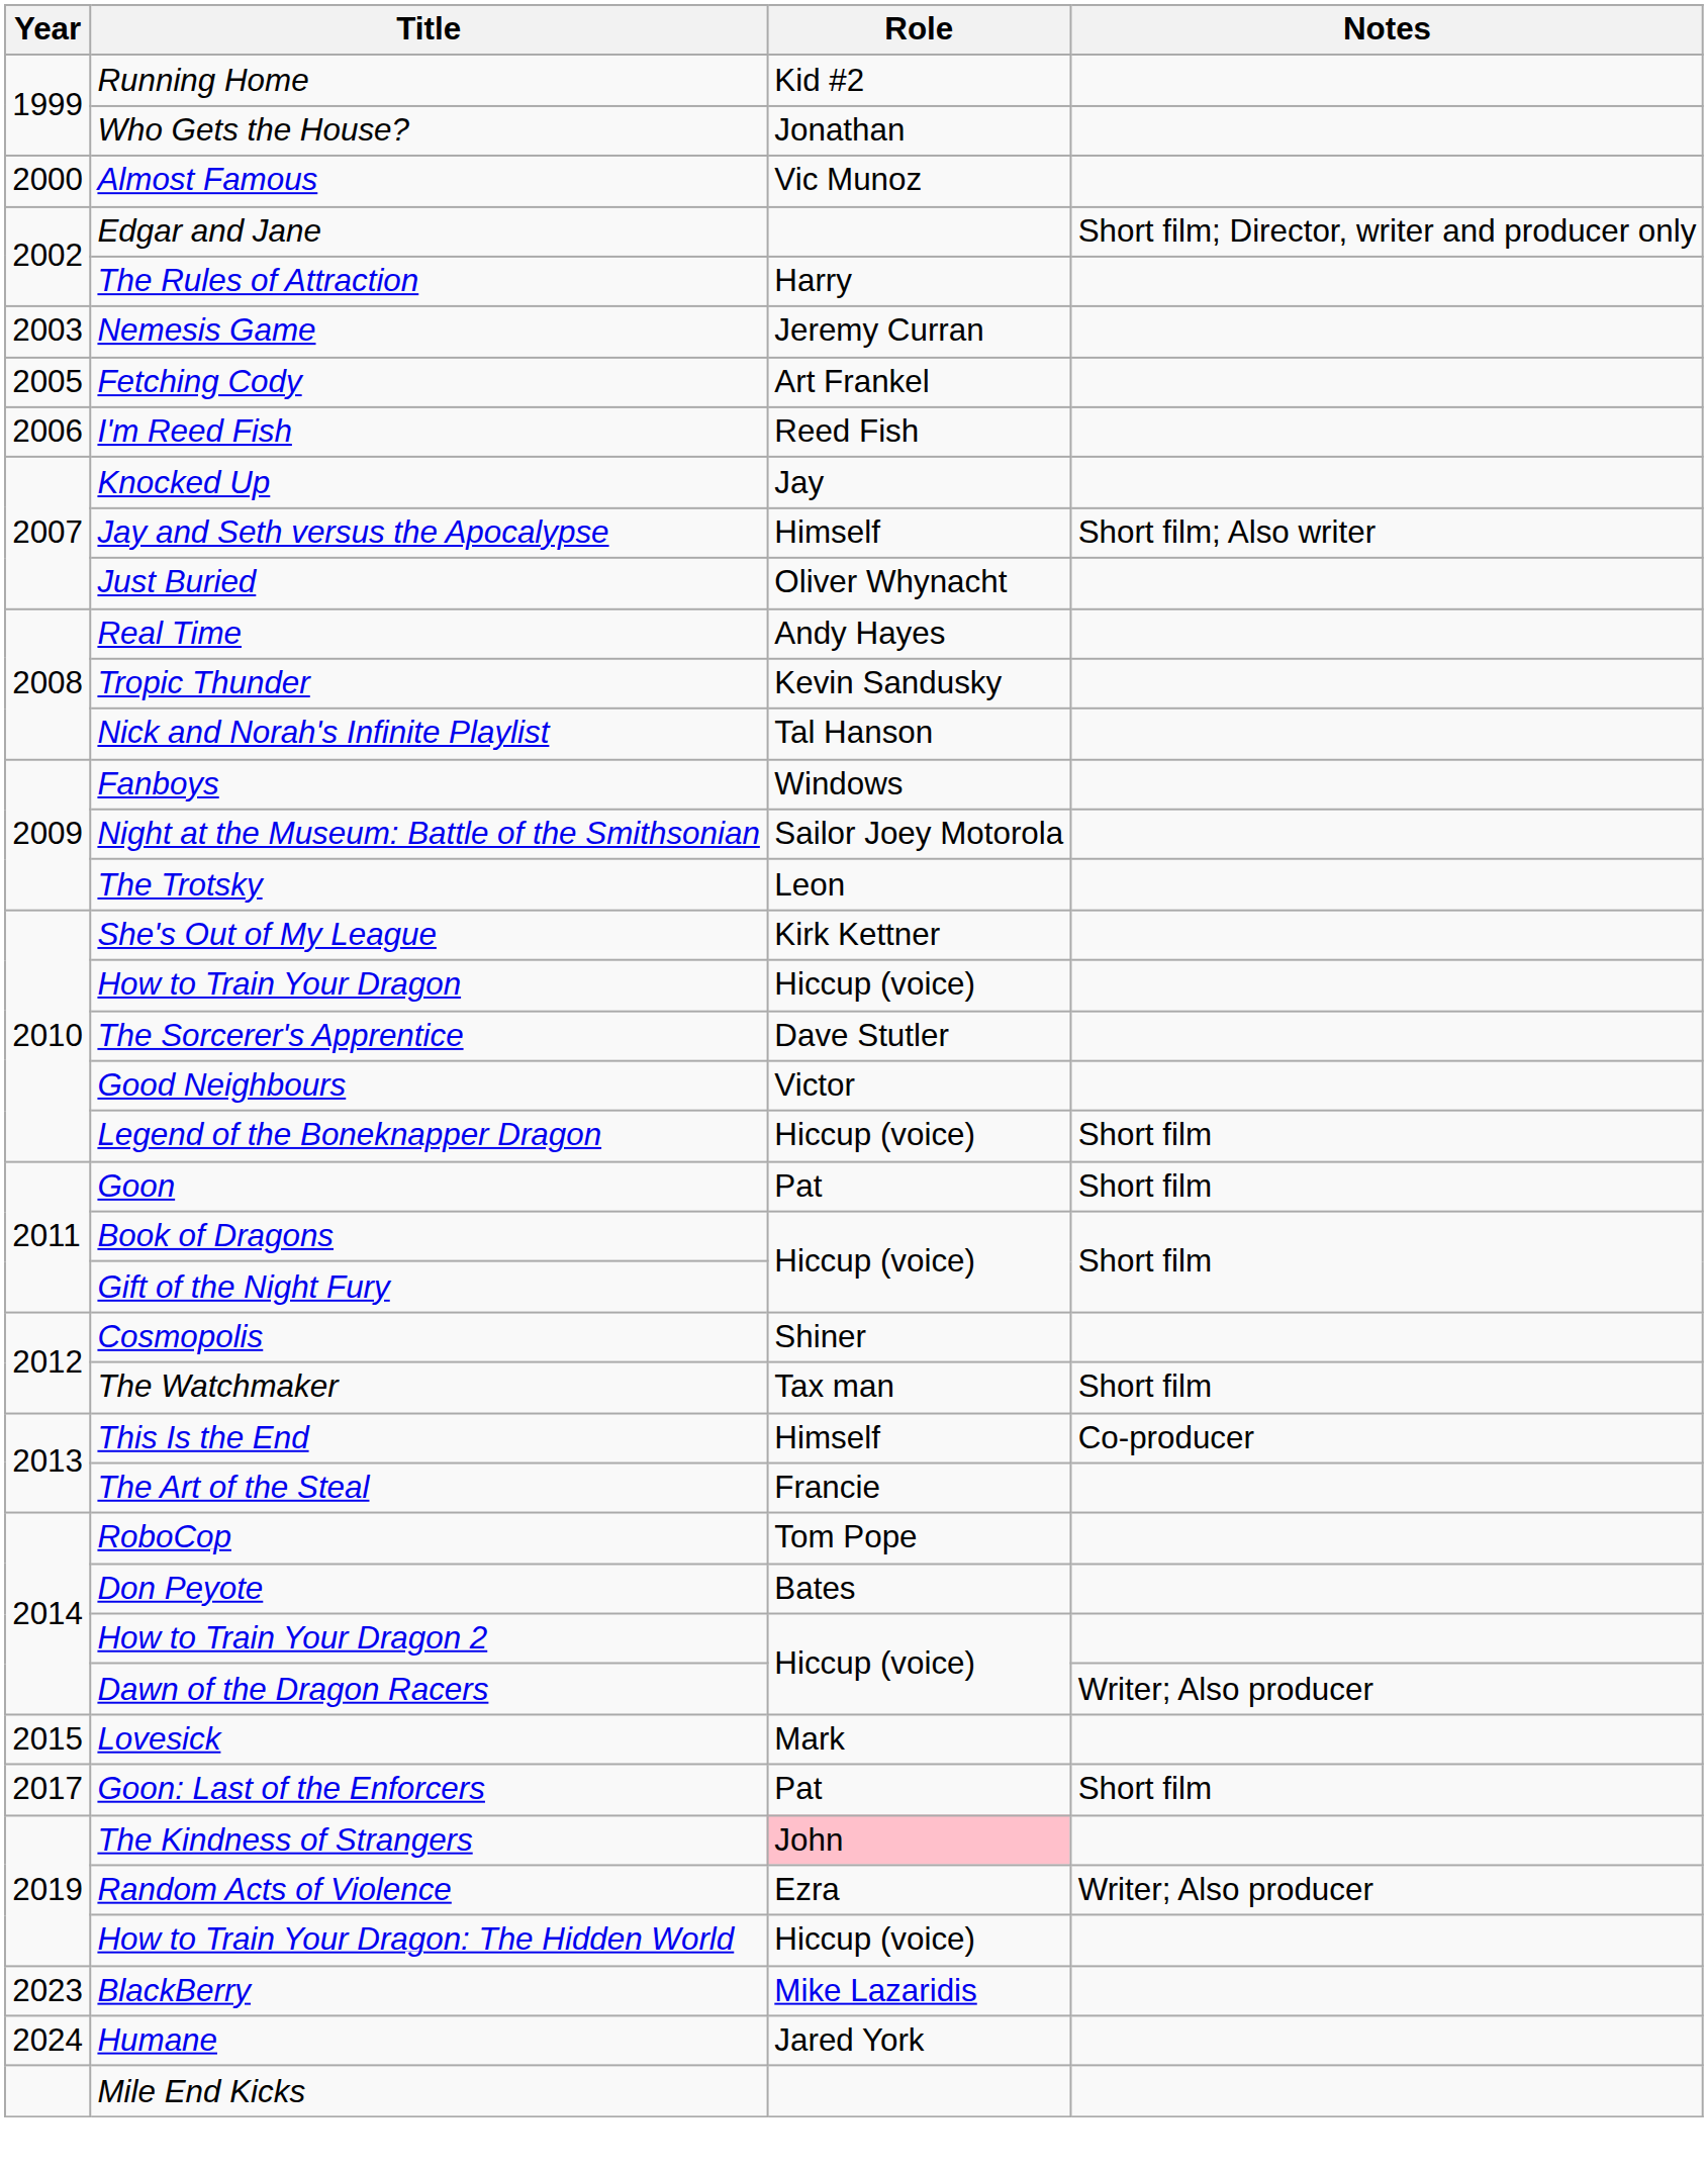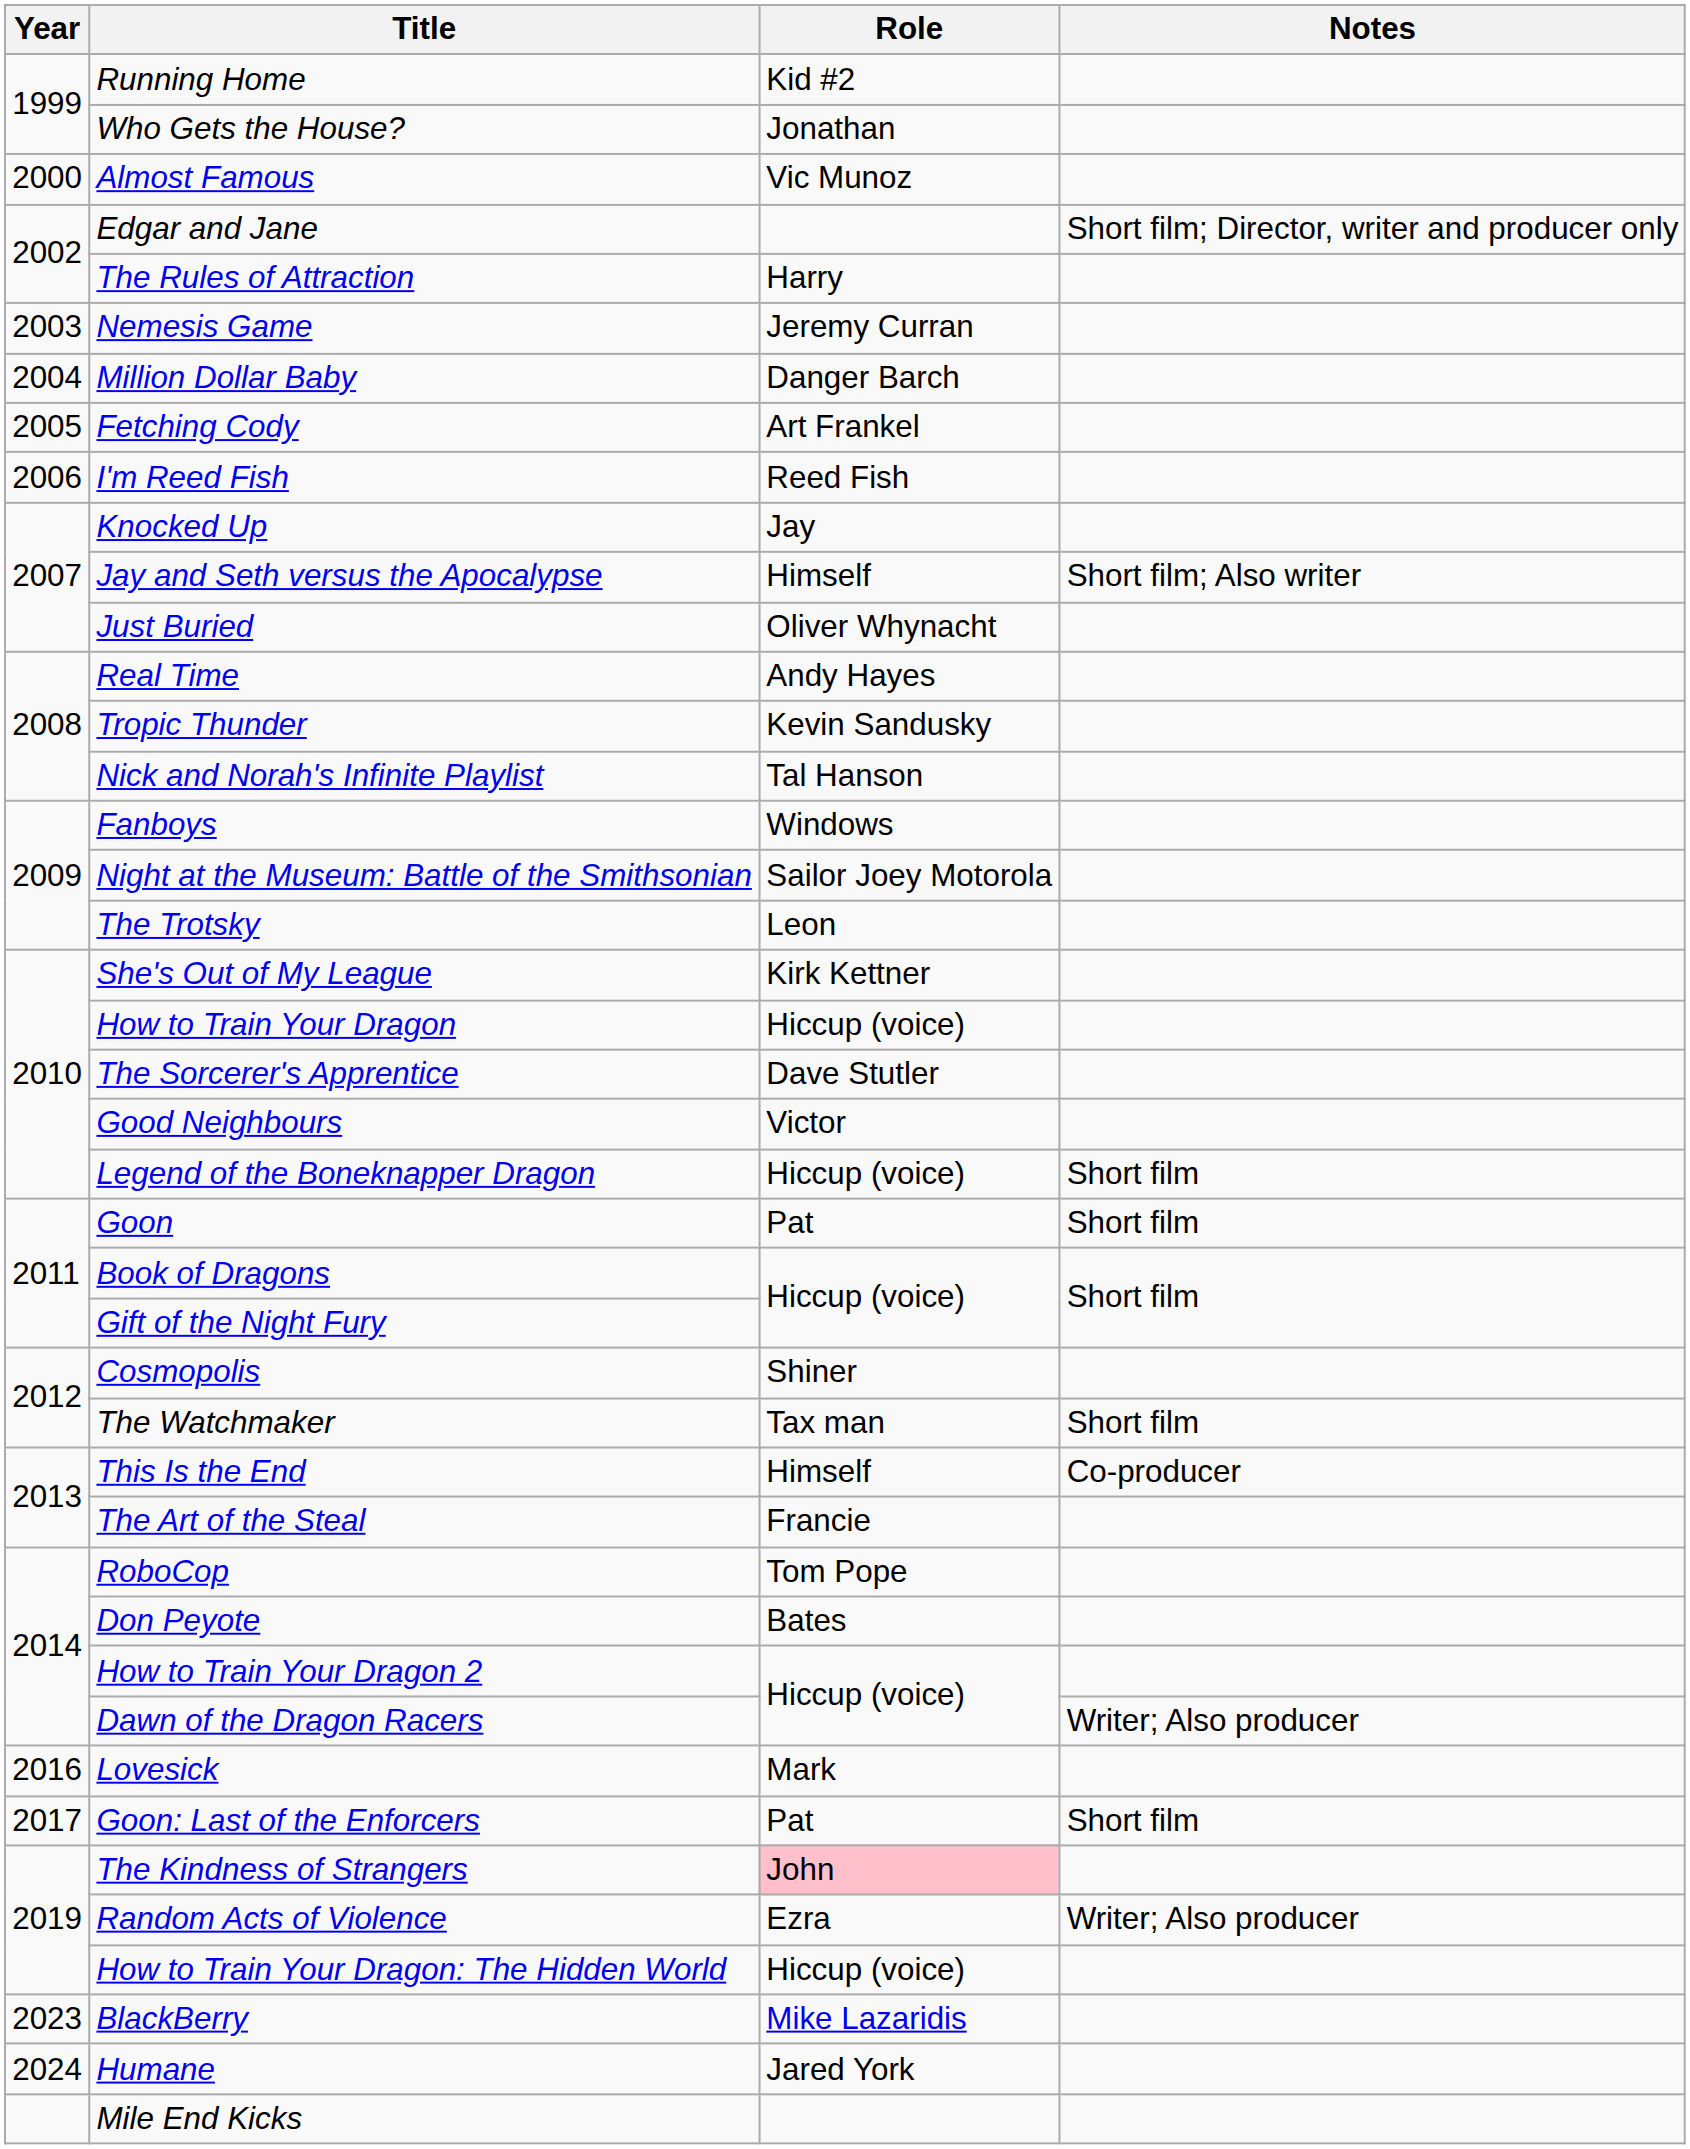+ row: 2004 | Million Dollar Baby | Danger Barch
Lovesick | Year: 2015 -> 2016
